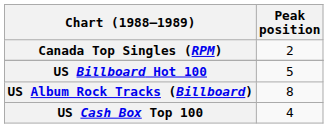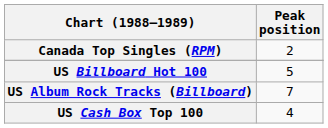US Album Rock Tracks (Billboard) | Peak position: 8 -> 7
